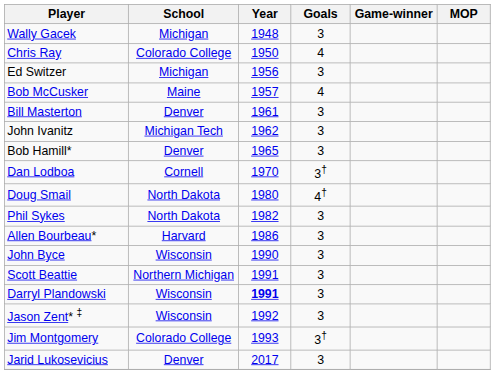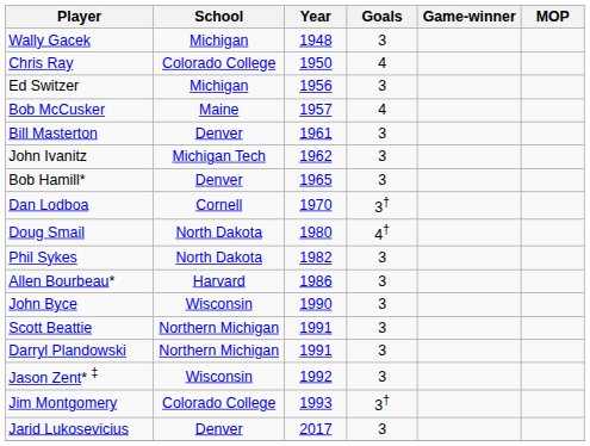Darryl Plandowski | School: Wisconsin -> Northern Michigan
Darryl Plandowski | Year: bold -> normal
